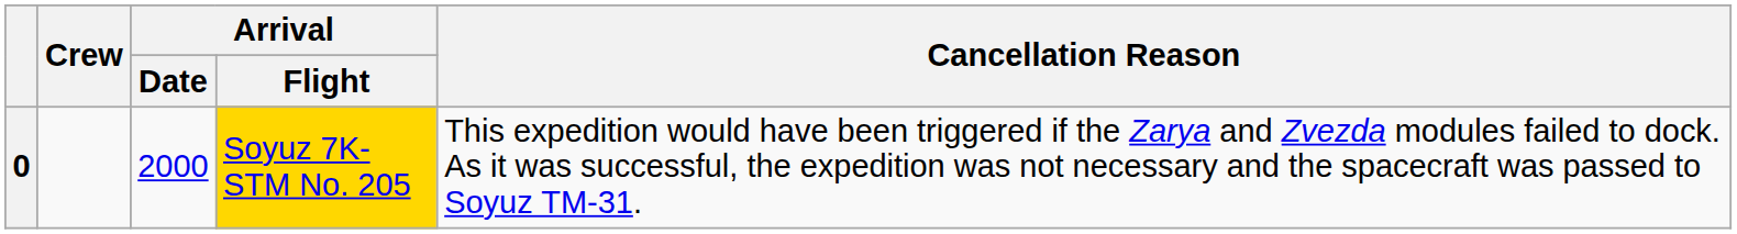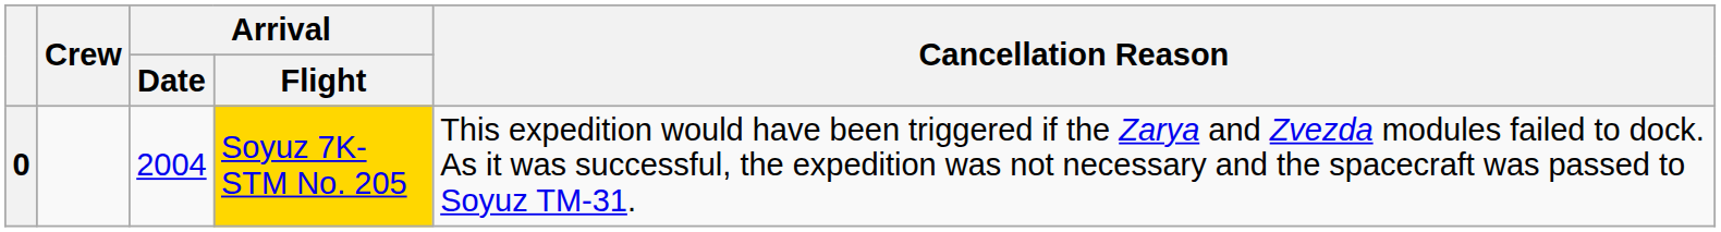0 | Arrival / Date: 2000 -> 2004
